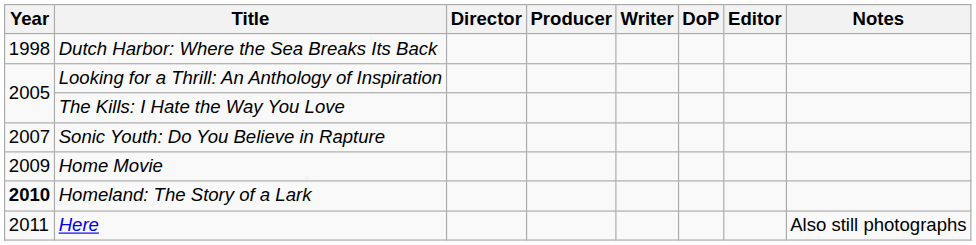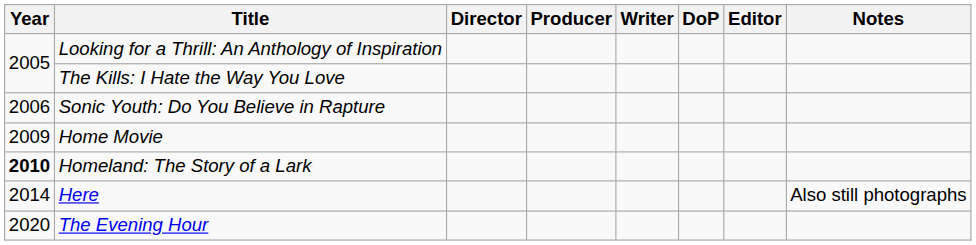- row: 1998 | Dutch Harbor: Where the Sea Breaks Its Back
Sonic Youth: Do You Believe in Rapture | Year: 2007 -> 2006
Here | Year: 2011 -> 2014
+ row: 2020 | The Evening Hour
